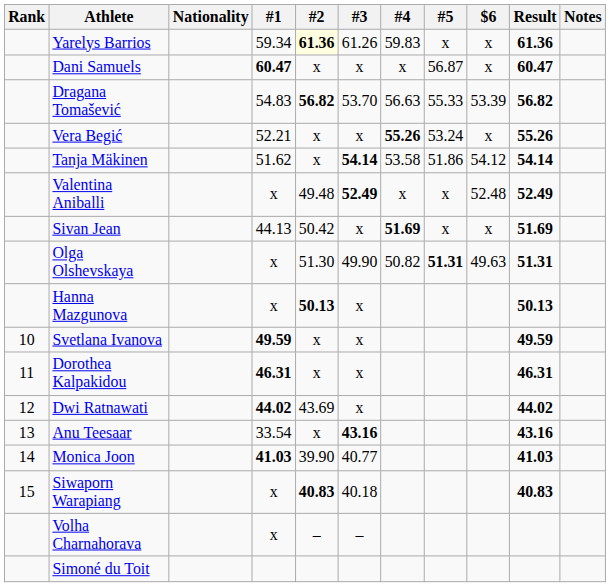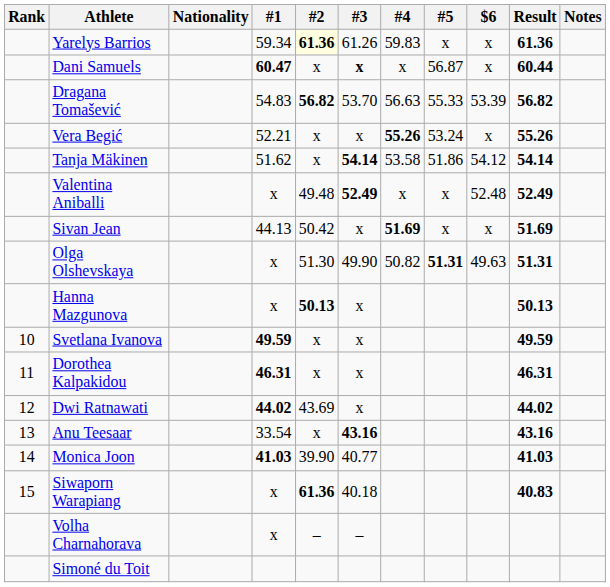Dani Samuels | #3: normal -> bold
Dani Samuels | Result: 60.47 -> 60.44
Siwaporn Warapiang | #2: 40.83 -> 61.36
